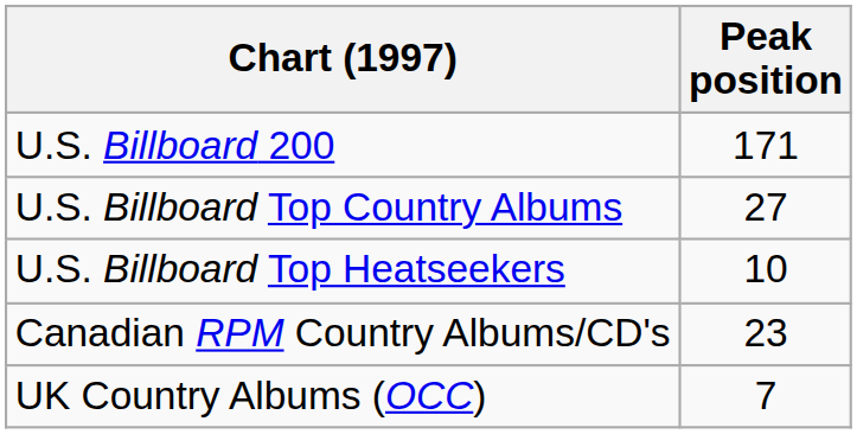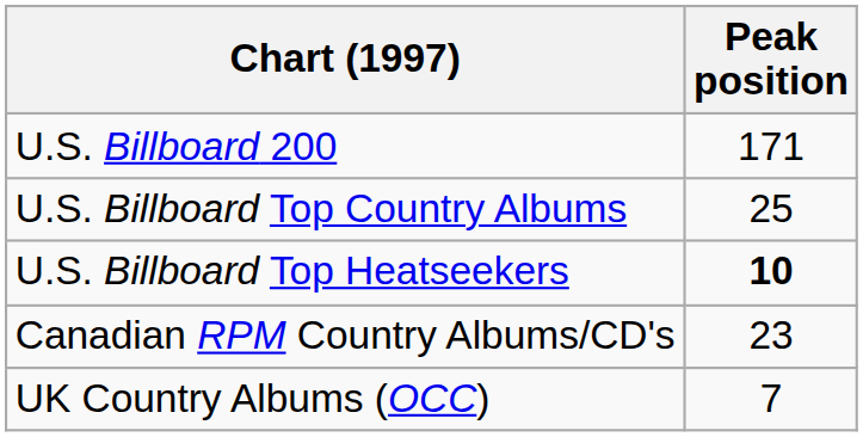U.S. Billboard Top Country Albums | Peak position: 27 -> 25
U.S. Billboard Top Heatseekers | Peak position: normal -> bold
